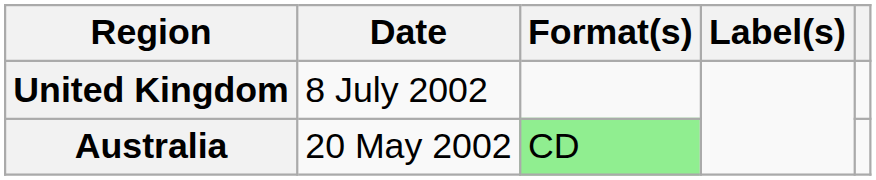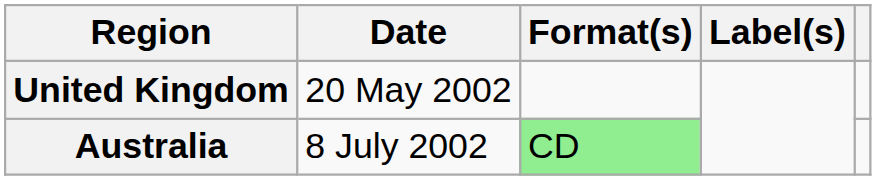United Kingdom | Date: 8 July 2002 -> 20 May 2002
Australia | Date: 20 May 2002 -> 8 July 2002
